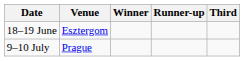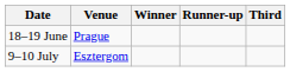18–19 June | Venue: Esztergom -> Prague
9–10 July | Venue: Prague -> Esztergom
